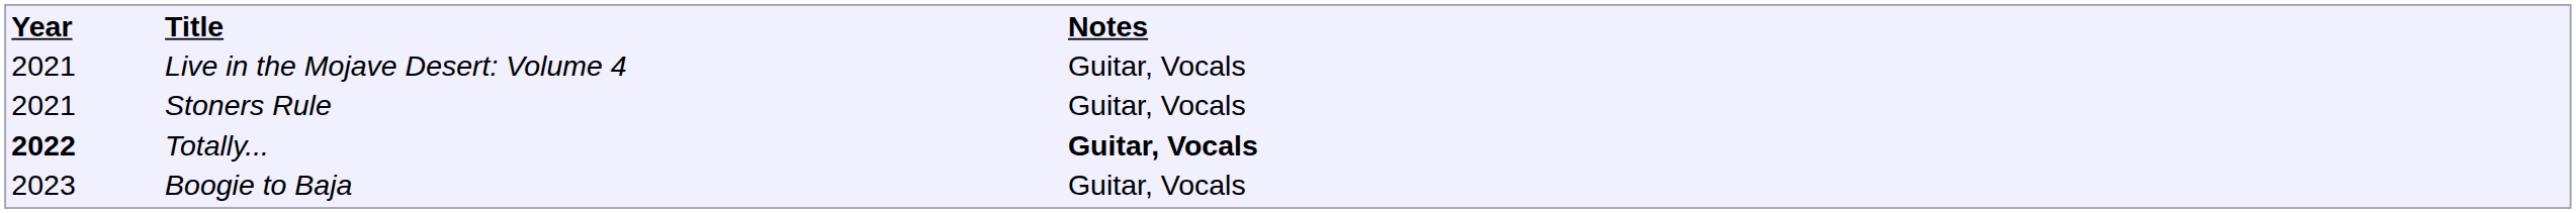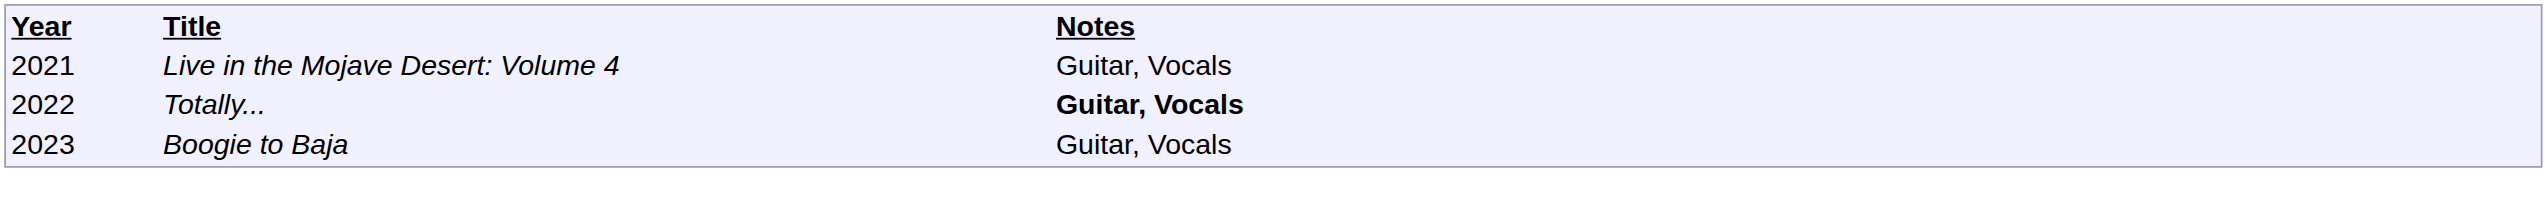- row: 2021 | Stoners Rule | Guitar, Vocals
Totally... | column 1: bold -> normal
